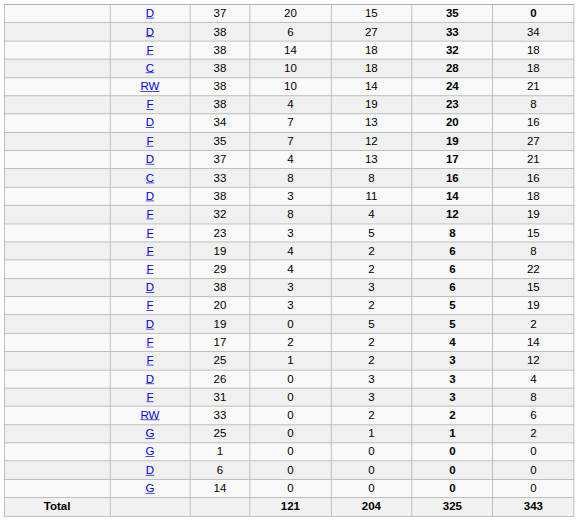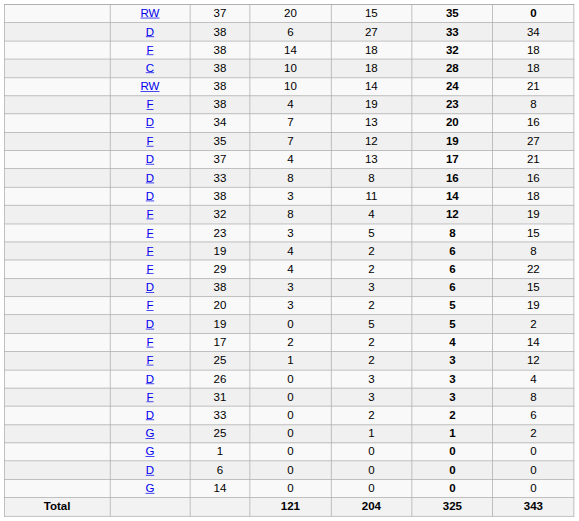37 / 20 | column 2: D -> RW
33 / 8 | column 2: C -> D
33 / 0 | column 2: RW -> D
